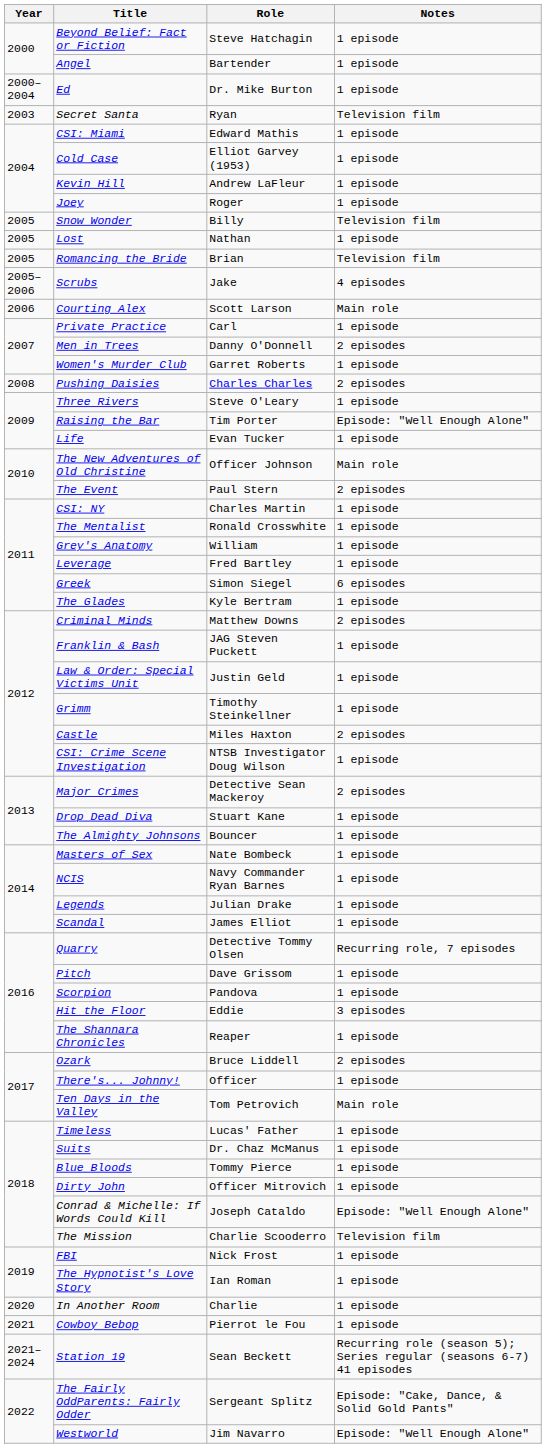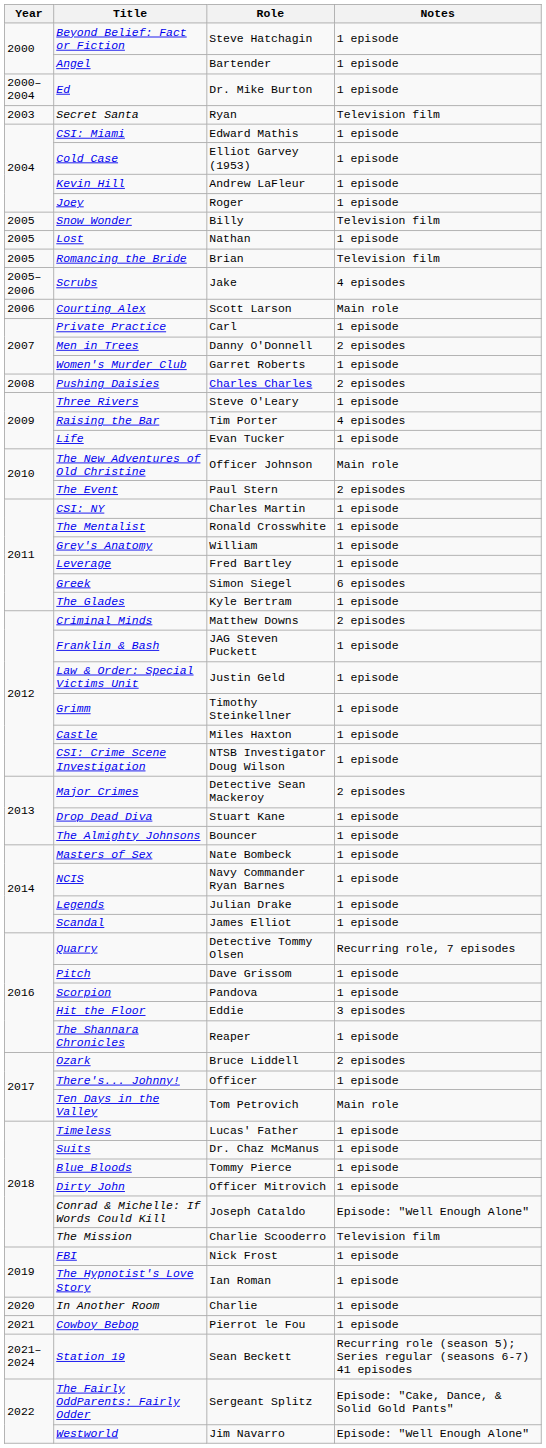Raising the Bar | Notes: Episode: "Well Enough Alone" -> 4 episodes
Castle | Notes: 2 episodes -> 1 episode
